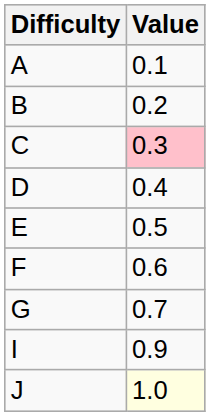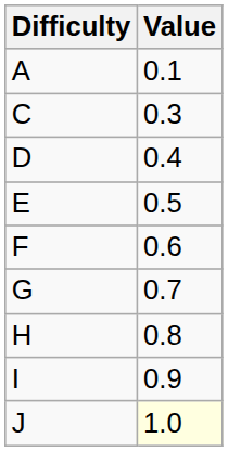- row: B | 0.2
C | Value: pink background -> no background
+ row: H | 0.8
